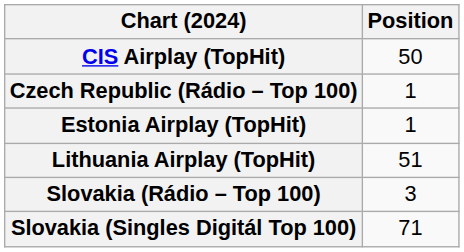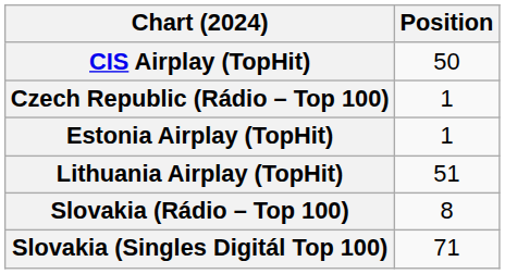Slovakia (Rádio – Top 100) | Position: 3 -> 8
